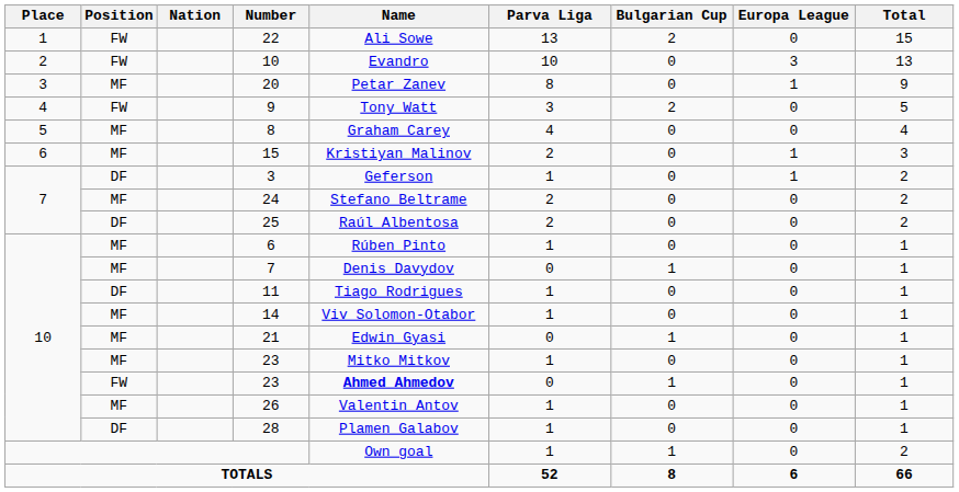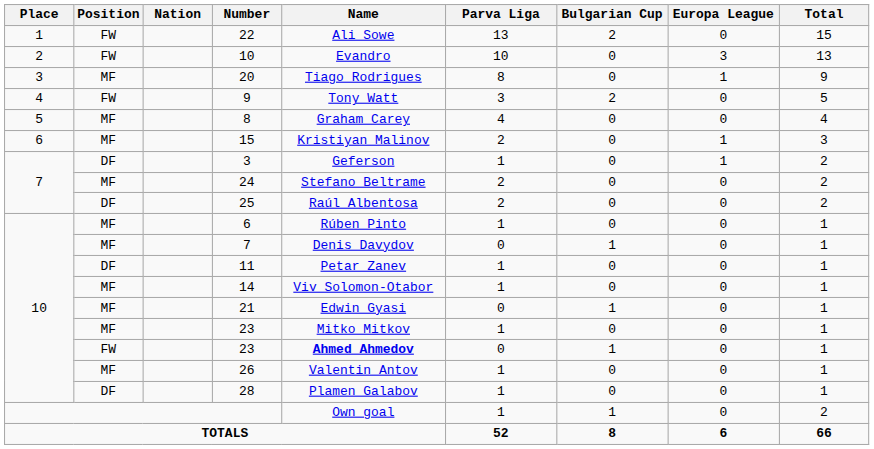20 | Name: Petar Zanev -> Tiago Rodrigues
11 | Name: Tiago Rodrigues -> Petar Zanev
